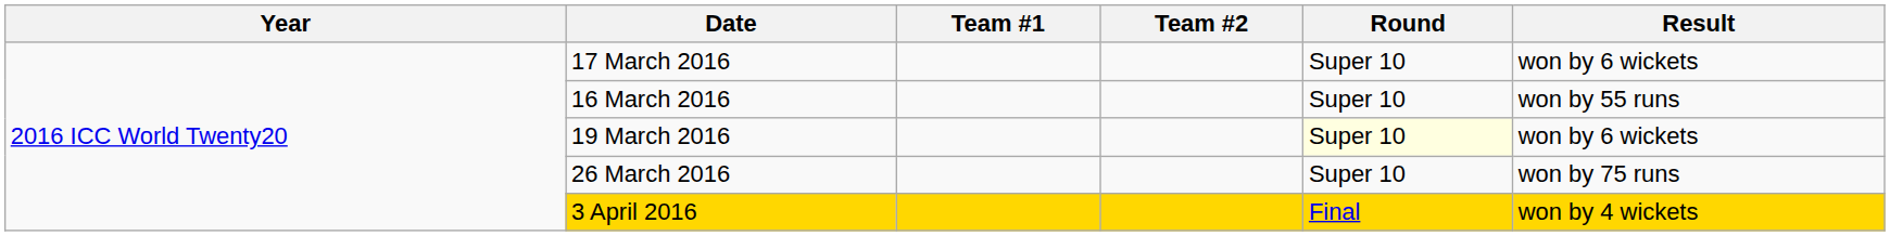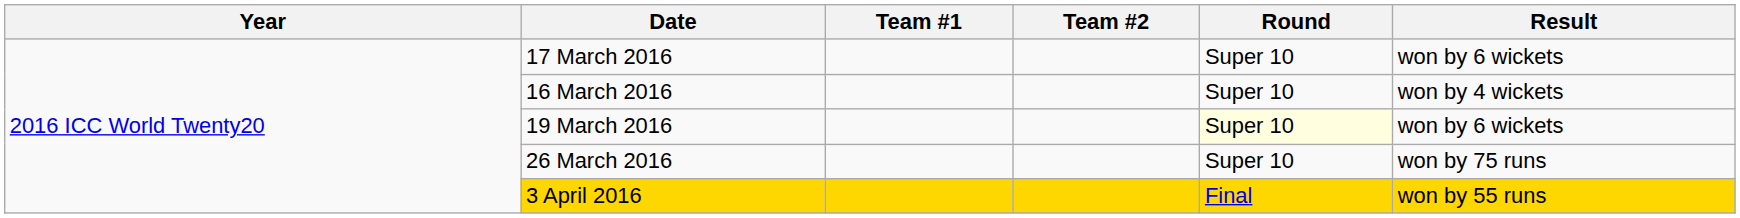16 March 2016 | Result: won by 55 runs -> won by 4 wickets
3 April 2016 | Result: won by 4 wickets -> won by 55 runs
